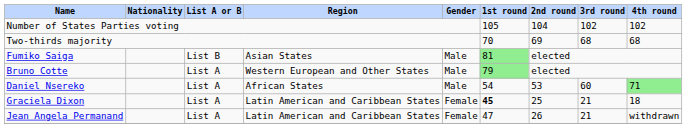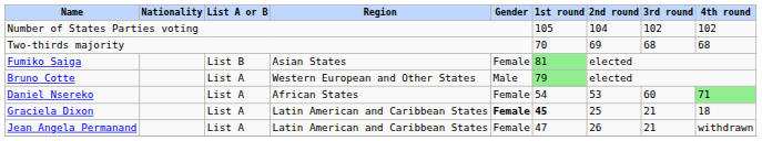Fumiko Saiga | Gender: Male -> Female
Daniel Nsereko | Gender: Male -> Female
Graciela Dixon | Gender: normal -> bold
